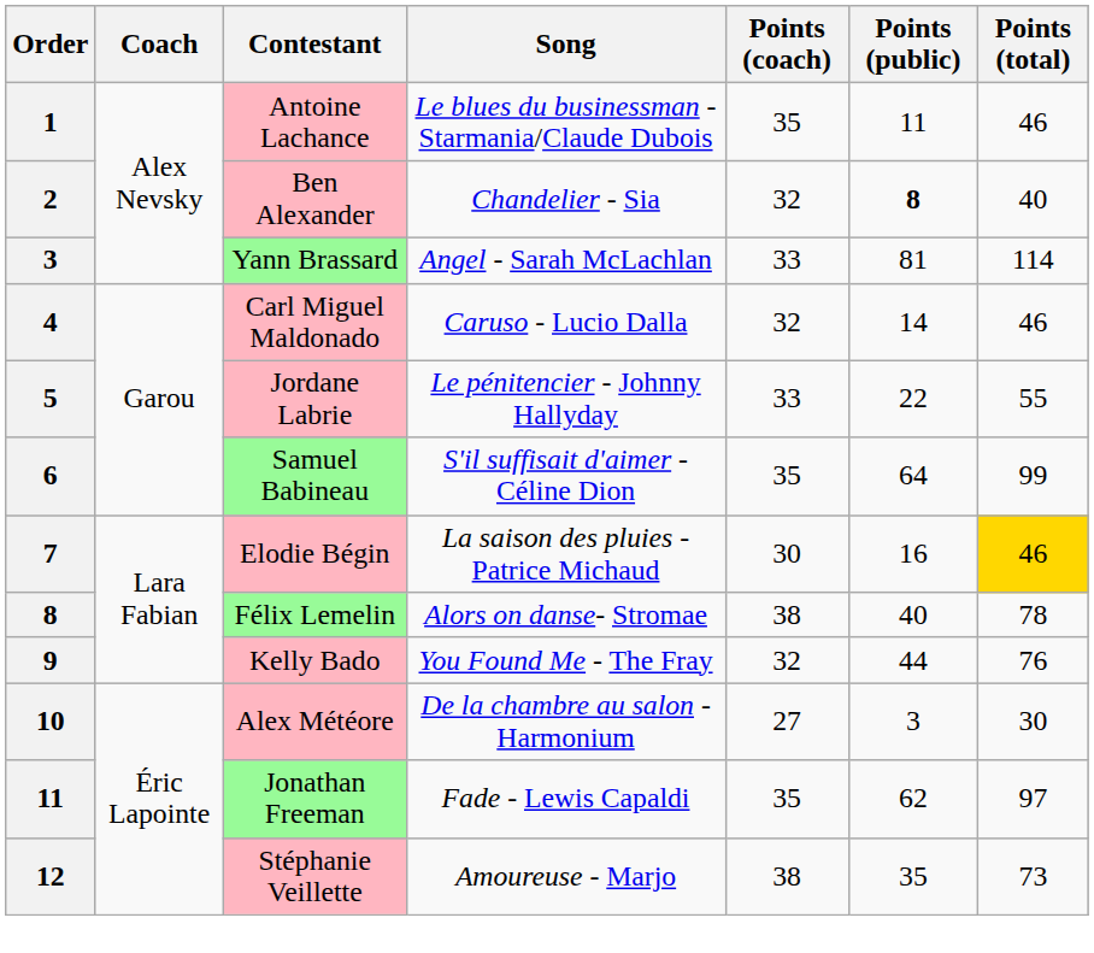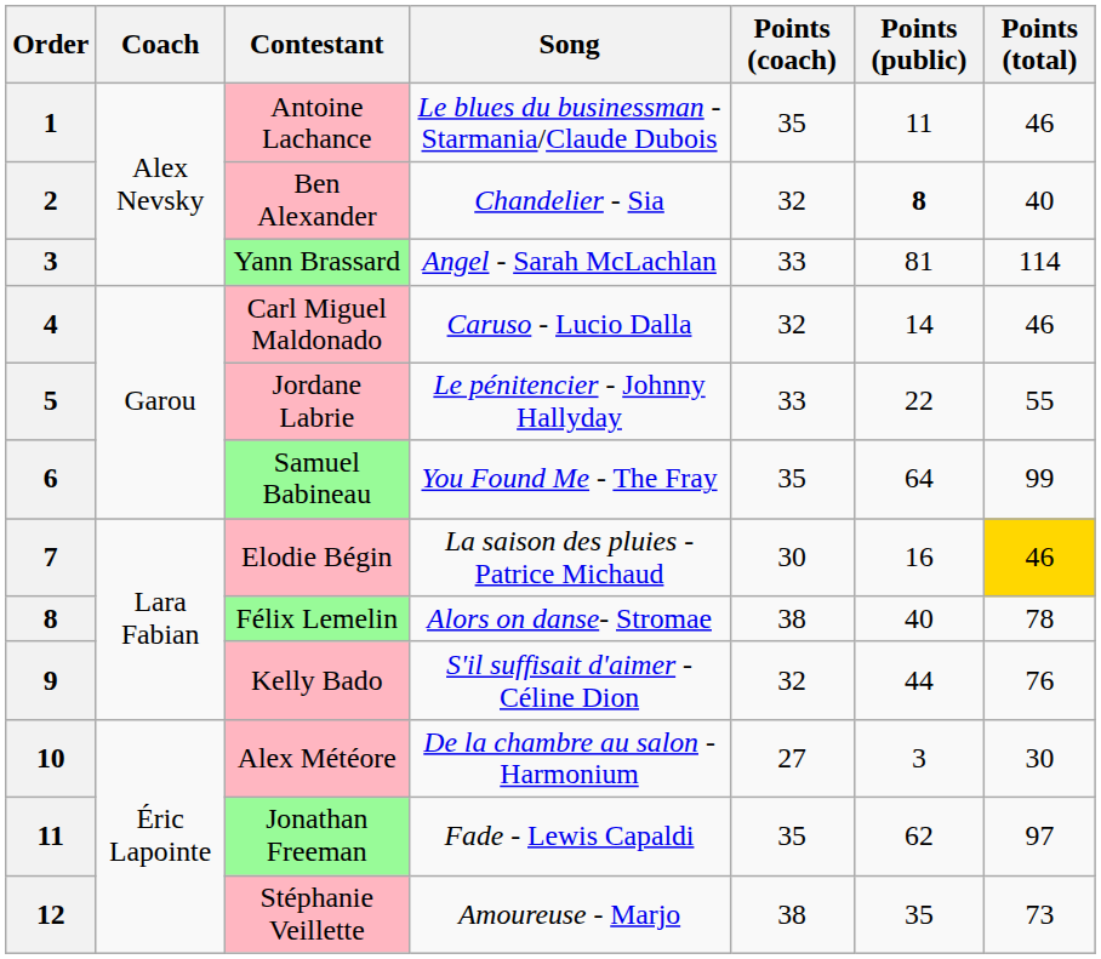Samuel Babineau | Song: S'il suffisait d'aimer - Céline Dion -> You Found Me - The Fray
Kelly Bado | Song: You Found Me - The Fray -> S'il suffisait d'aimer - Céline Dion
